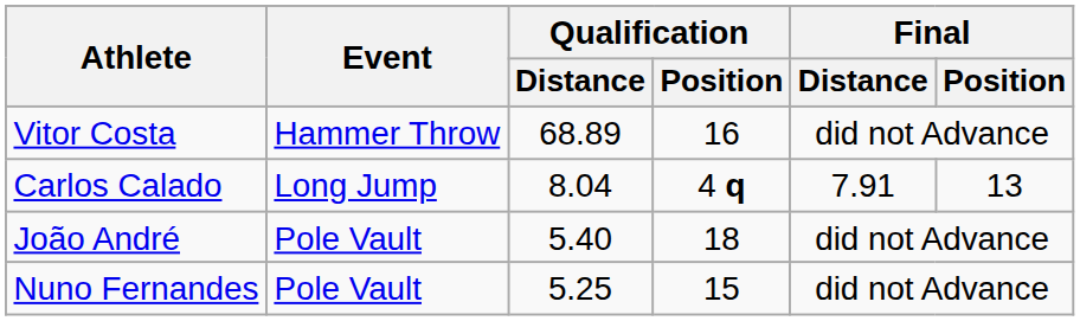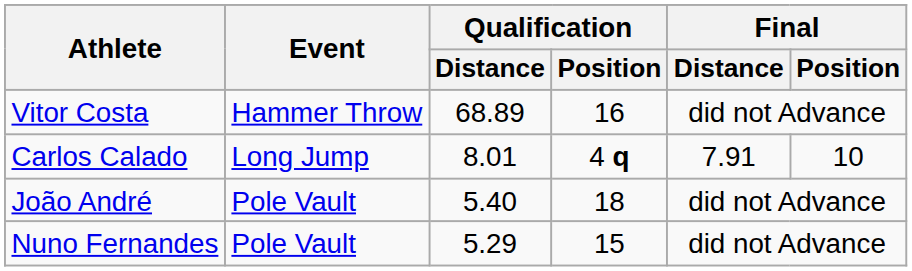Carlos Calado | Qualification / Distance: 8.04 -> 8.01
Carlos Calado | Final / Position: 13 -> 10
Nuno Fernandes | Qualification / Distance: 5.25 -> 5.29
